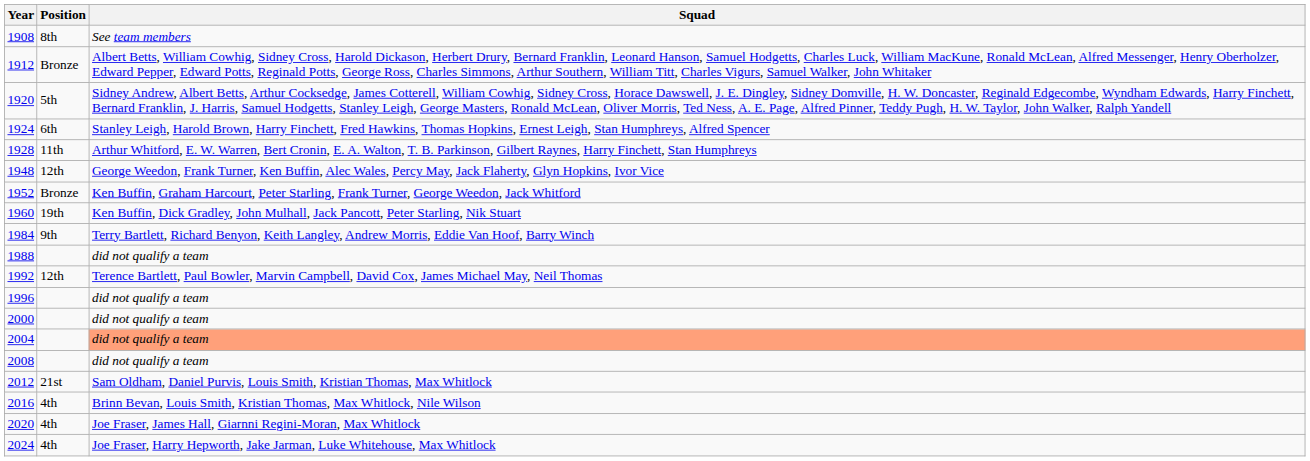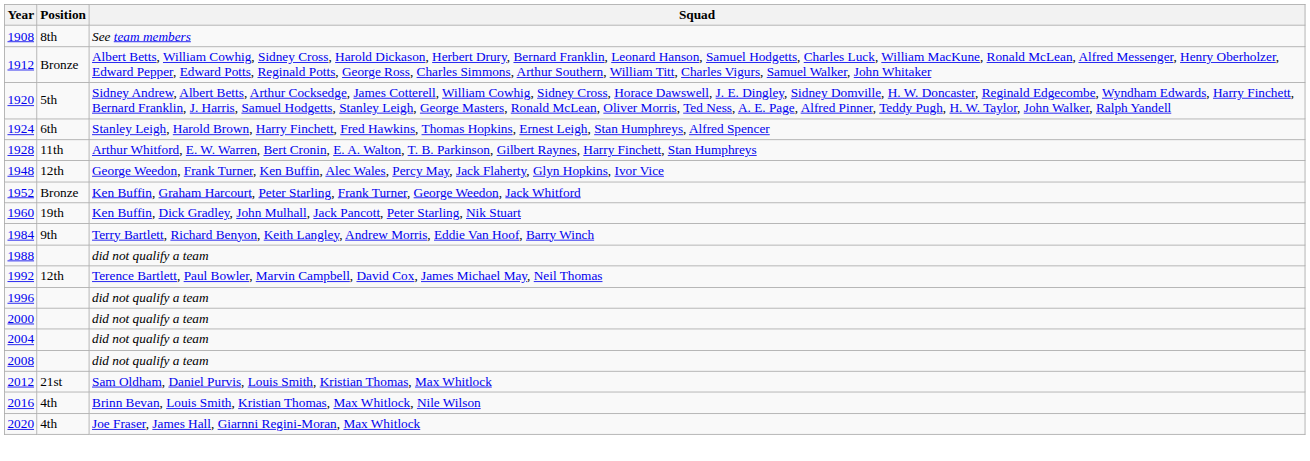2004 | Squad: lightsalmon background -> no background
- row: 2024 | 4th | Joe Fraser, Harry Hepworth, Jake Jarman, Luke Whitehouse, Max Whitlock
